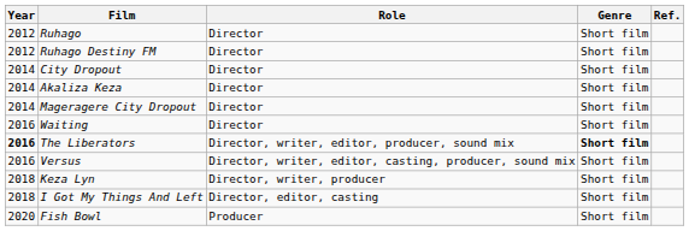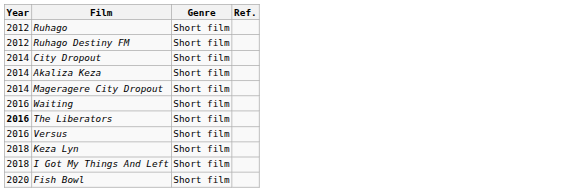- column: Role | Director | Director | Director | Director | Director | Director | Director, writer, editor, producer, sound mix | Director, writer, editor, casting, producer, sound mix | Director, writer, producer | Director, editor, casting | Producer
The Liberators | Genre: bold -> normal
